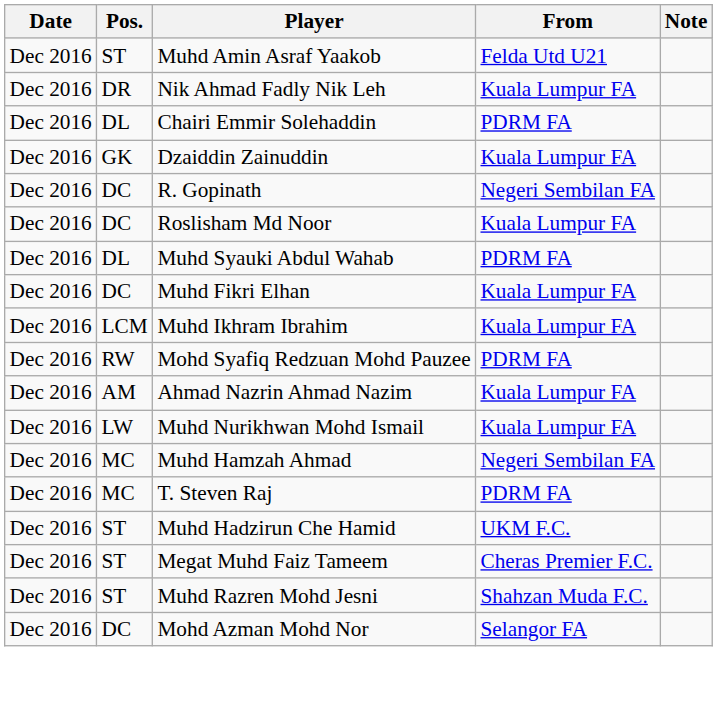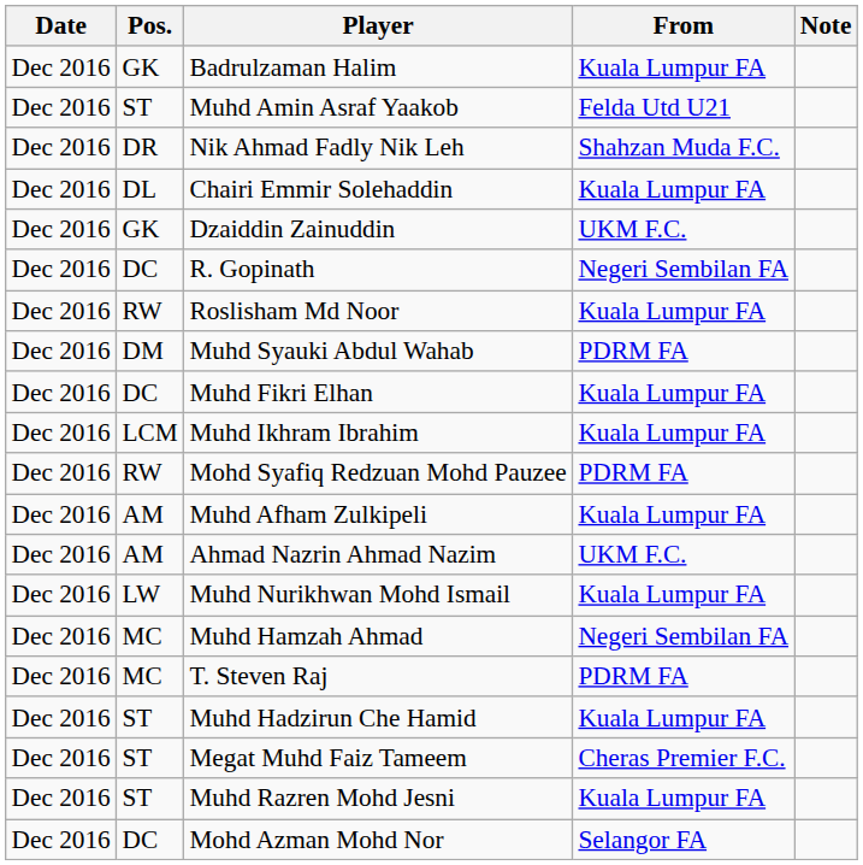+ row: Dec 2016 | GK | Badrulzaman Halim | Kuala Lumpur FA
Nik Ahmad Fadly Nik Leh | From: Kuala Lumpur FA -> Shahzan Muda F.C.
Chairi Emmir Solehaddin | From: PDRM FA -> Kuala Lumpur FA
Dzaiddin Zainuddin | From: Kuala Lumpur FA -> UKM F.C.
Roslisham Md Noor | Pos.: DC -> RW
Muhd Syauki Abdul Wahab | Pos.: DL -> DM
+ row: Dec 2016 | AM | Muhd Afham Zulkipeli | Kuala Lumpur FA
Ahmad Nazrin Ahmad Nazim | From: Kuala Lumpur FA -> UKM F.C.
Muhd Hadzirun Che Hamid | From: UKM F.C. -> Kuala Lumpur FA
Muhd Razren Mohd Jesni | From: Shahzan Muda F.C. -> Kuala Lumpur FA
